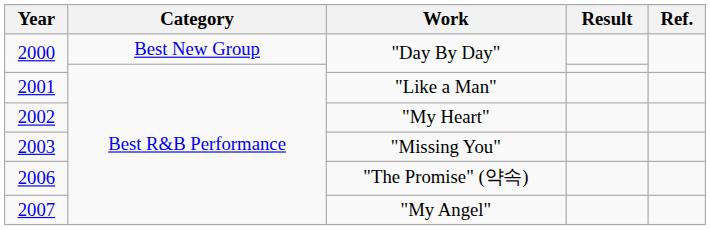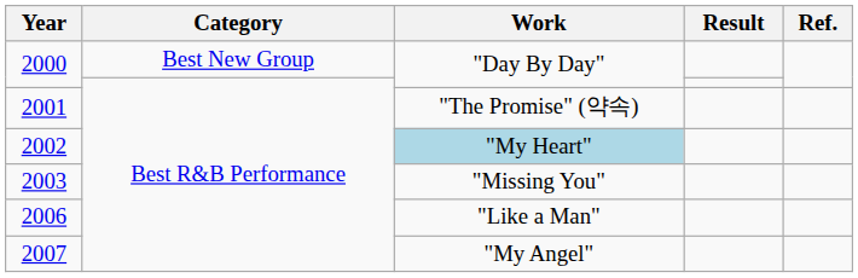2001 | Work: "Like a Man" -> "The Promise" (약속)
2002 | Work: no background -> lightblue background
2006 | Work: "The Promise" (약속) -> "Like a Man"
